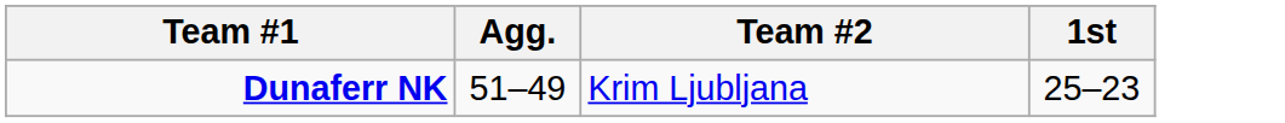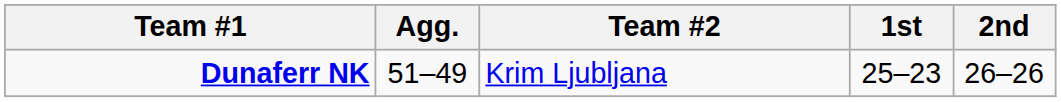+ column: 2nd | 26–26
